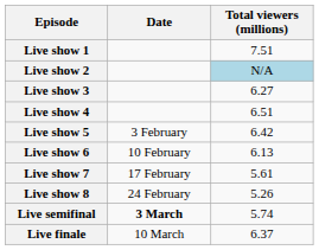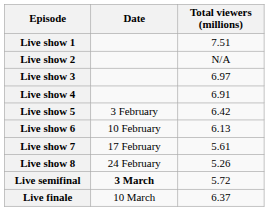Live show 2 | Total viewers (millions): lightblue background -> no background
Live show 3 | Total viewers (millions): 6.27 -> 6.97
Live show 4 | Total viewers (millions): 6.51 -> 6.91
Live semifinal | Total viewers (millions): 5.74 -> 5.72
